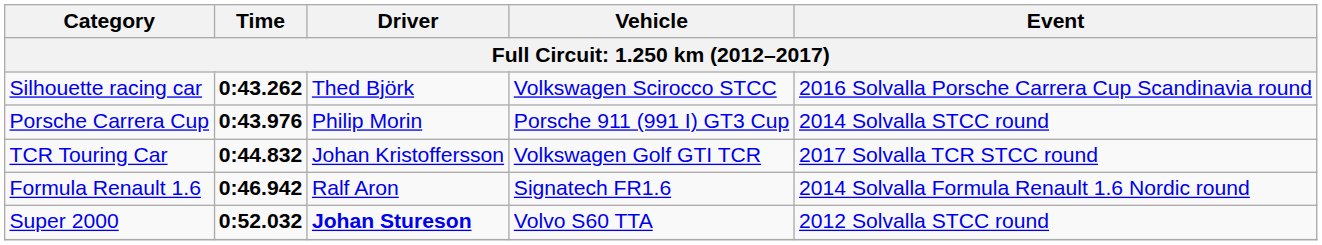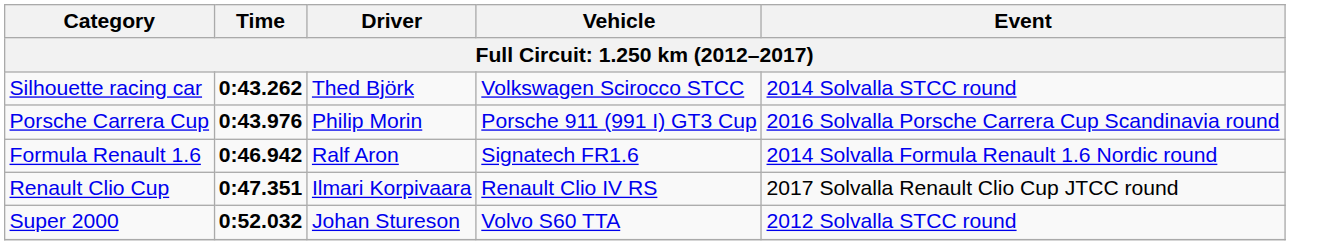Silhouette racing car | Event: 2016 Solvalla Porsche Carrera Cup Scandinavia round -> 2014 Solvalla STCC round
Porsche Carrera Cup | Event: 2014 Solvalla STCC round -> 2016 Solvalla Porsche Carrera Cup Scandinavia round
- row: TCR Touring Car | 0:44.832 | Johan Kristoffersson | Volkswagen Golf GTI TCR | 2017 Solvalla TCR STCC round
+ row: Renault Clio Cup | 0:47.351 | Ilmari Korpivaara | Renault Clio IV RS | 2017 Solvalla Renault Clio Cup JTCC round
Super 2000 | Driver: bold -> normal
